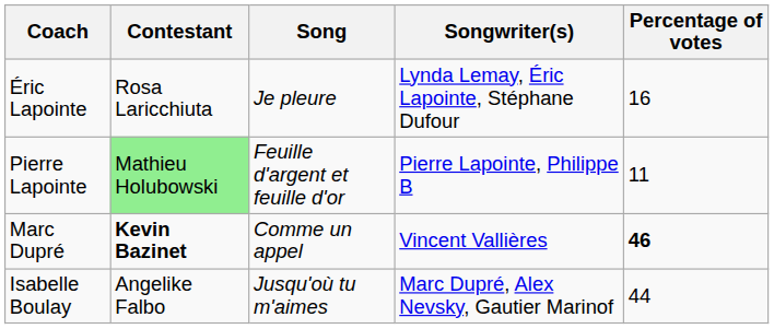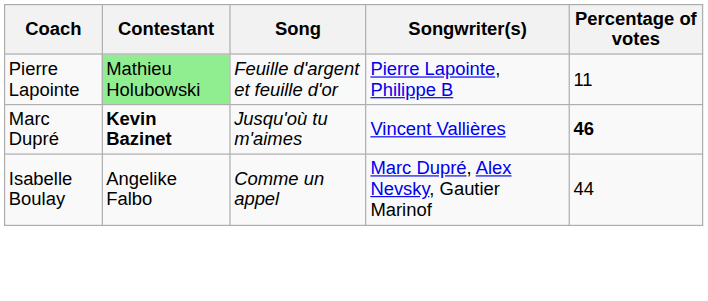- row: Éric Lapointe | Rosa Laricchiuta | Je pleure | Lynda Lemay, Éric Lapointe, Stéphane Dufour | 16
Marc Dupré | Song: Comme un appel -> Jusqu'où tu m'aimes
Isabelle Boulay | Song: Jusqu'où tu m'aimes -> Comme un appel
